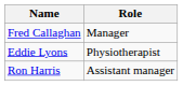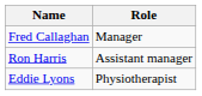rows swapped: Ron Harris <-> Eddie Lyons
